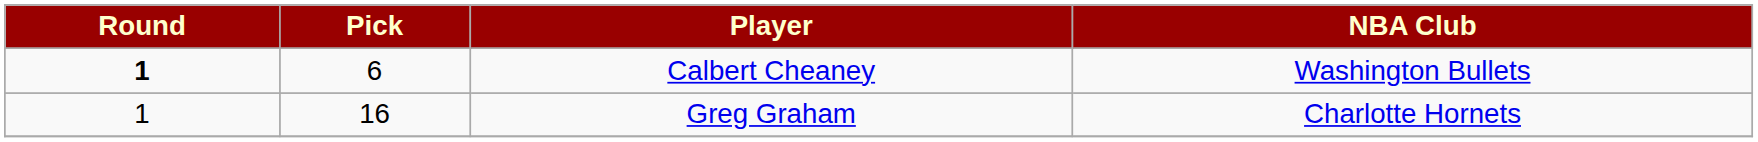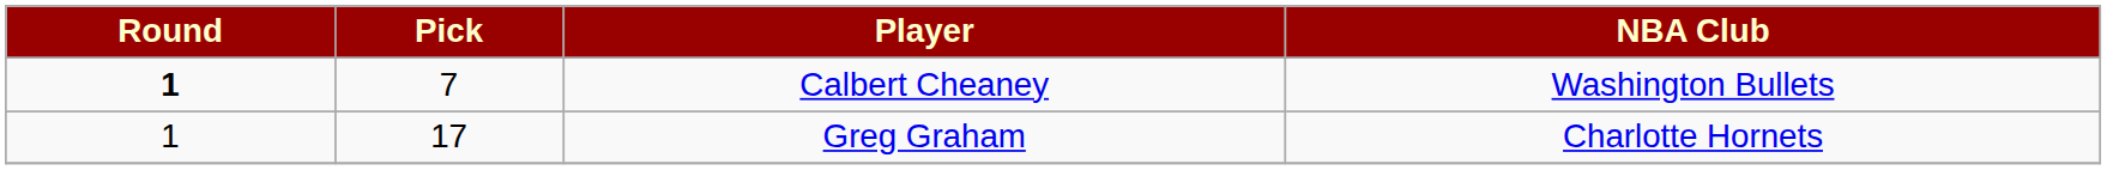Calbert Cheaney | Pick: 6 -> 7
Greg Graham | Pick: 16 -> 17
